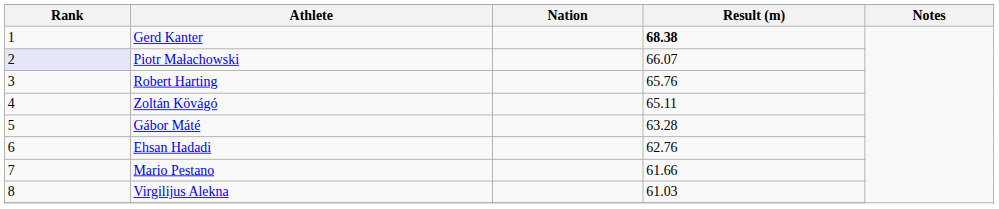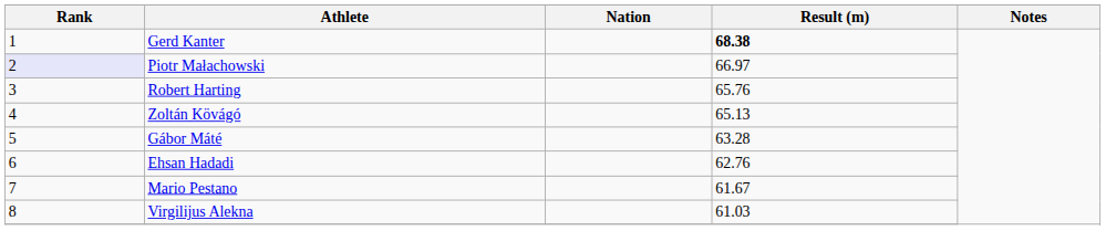Piotr Małachowski | Result (m): 66.07 -> 66.97
Zoltán Kövágó | Result (m): 65.11 -> 65.13
Mario Pestano | Result (m): 61.66 -> 61.67
